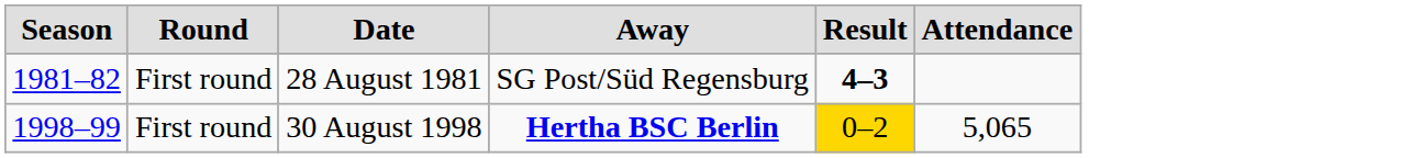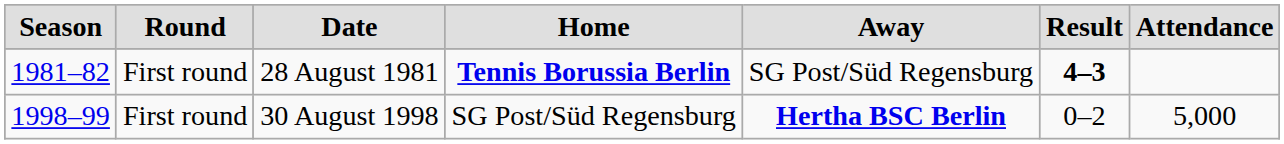+ column: Home | Tennis Borussia Berlin | SG Post/Süd Regensburg
30 August 1998 | Result: gold background -> no background
30 August 1998 | Attendance: 5,065 -> 5,000
